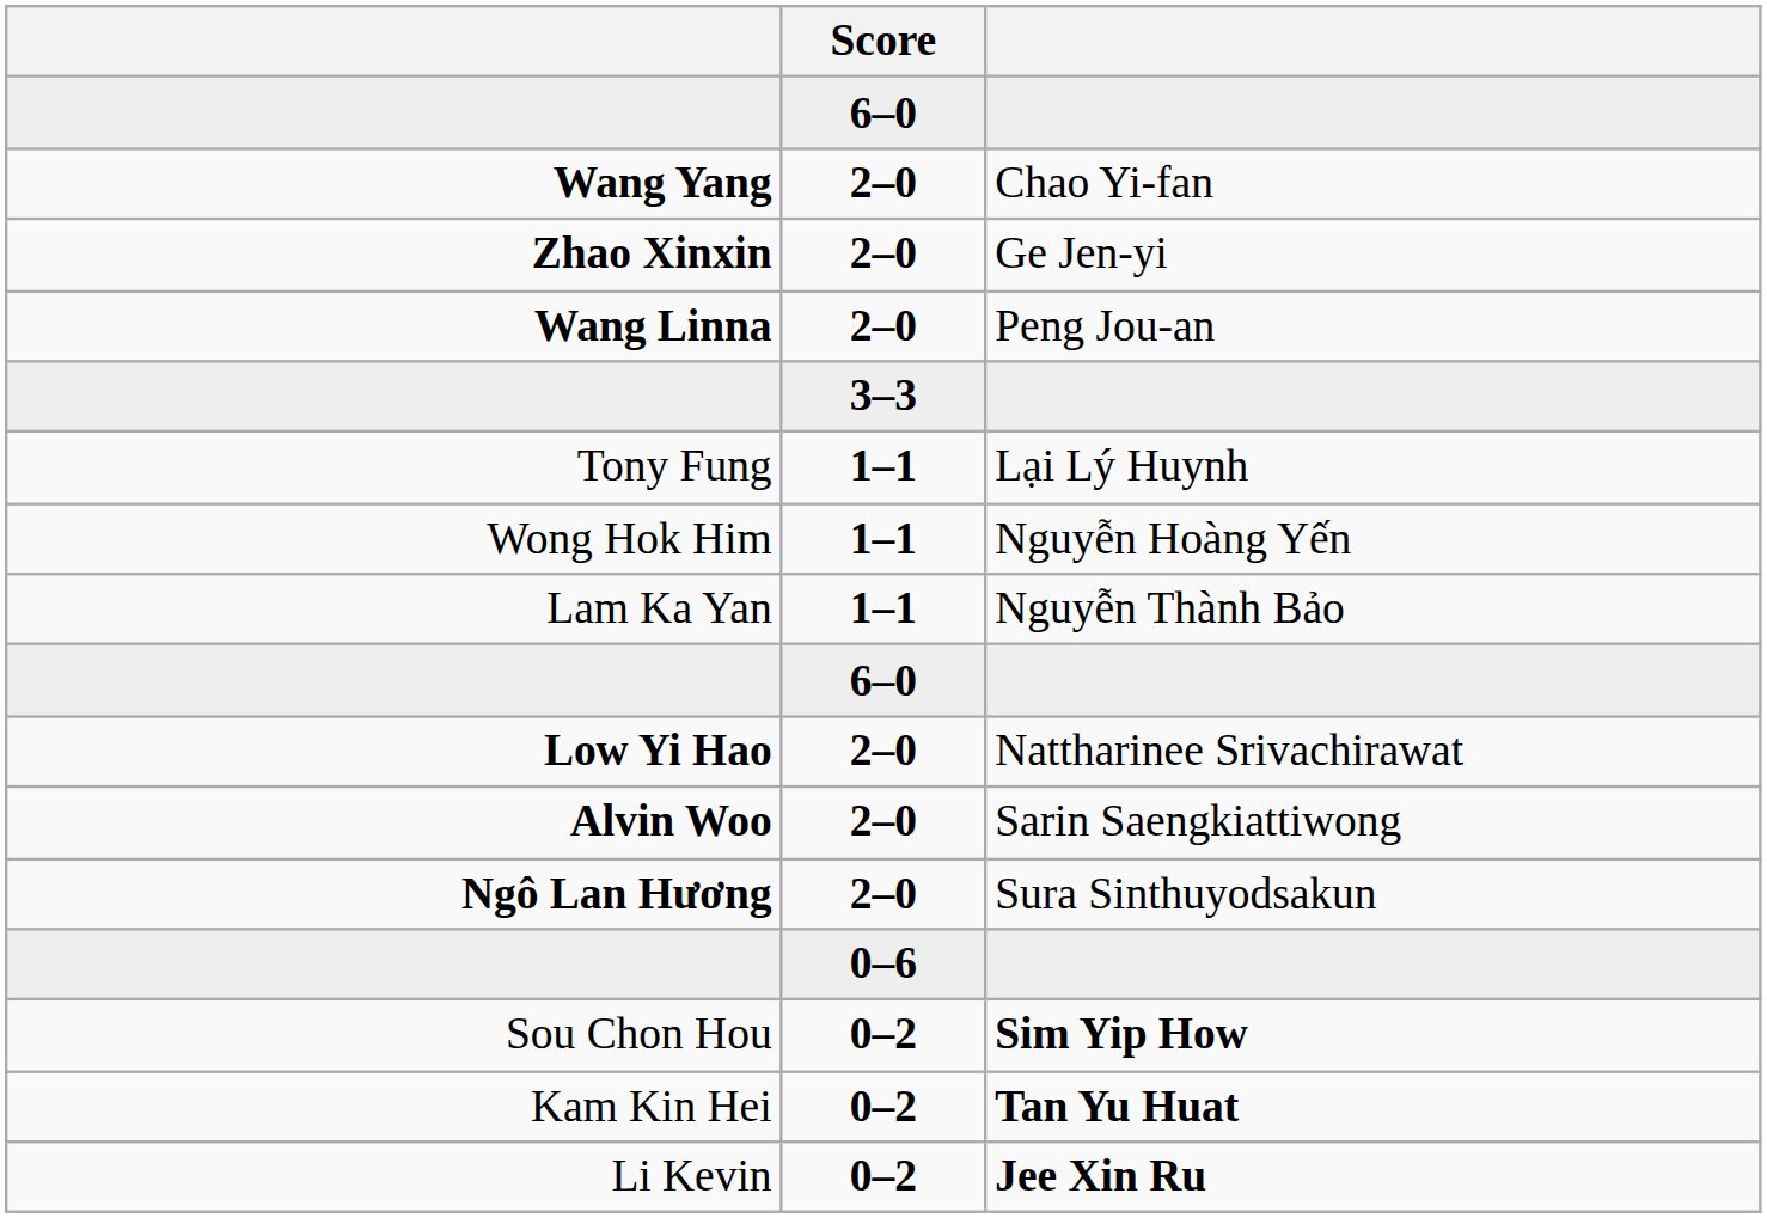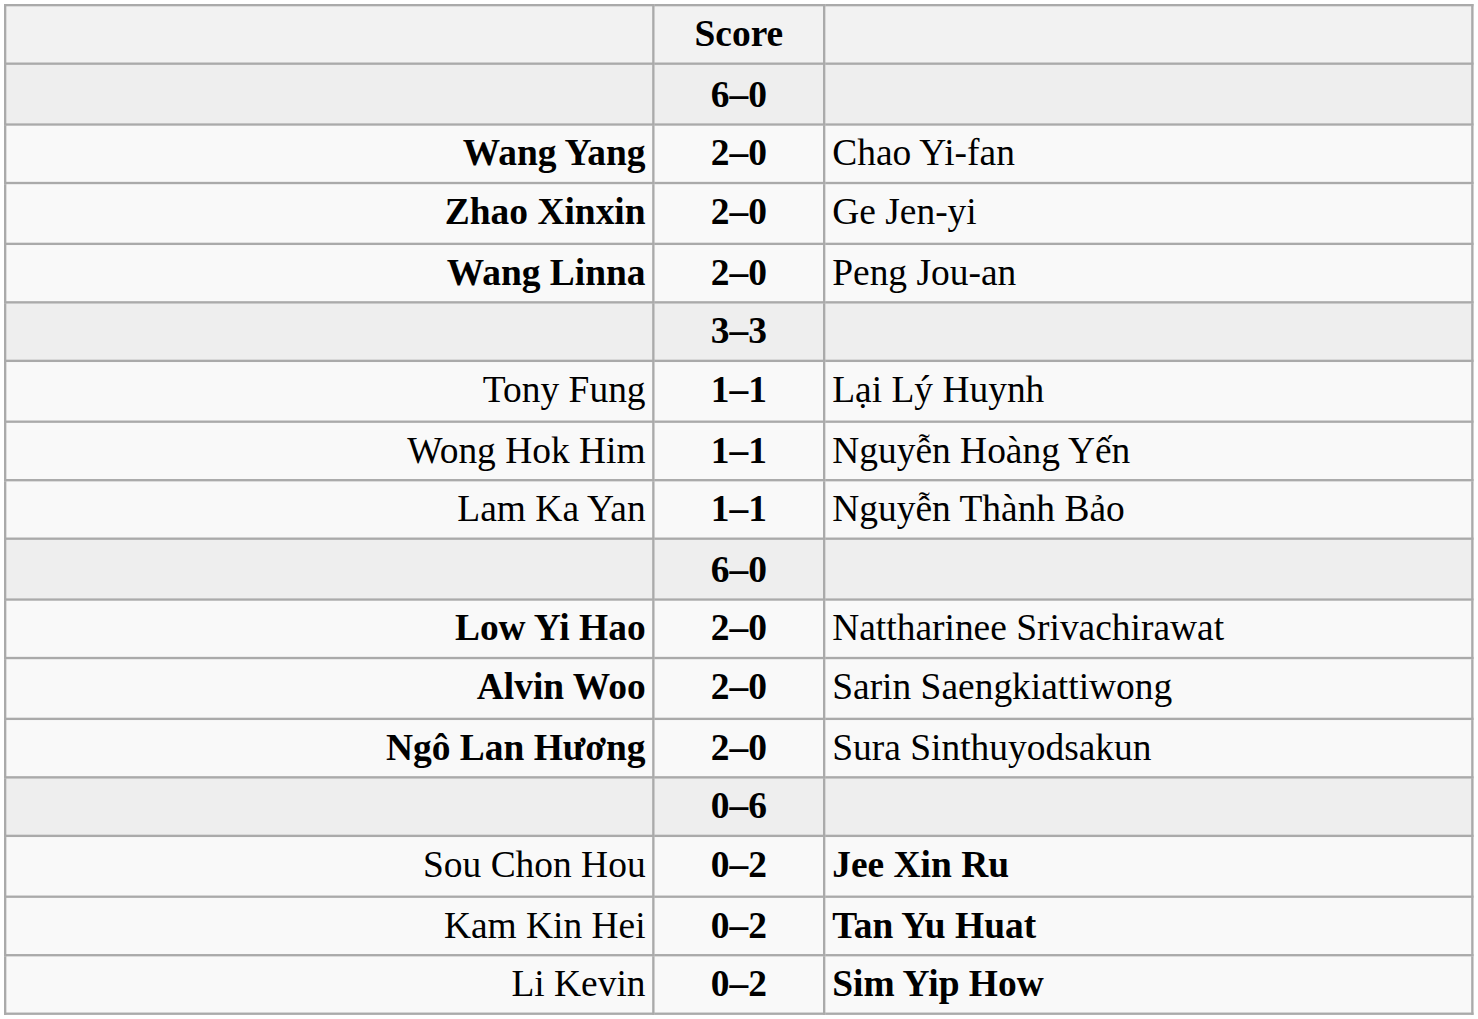Sou Chon Hou | column 3: Sim Yip How -> Jee Xin Ru
Li Kevin | column 3: Jee Xin Ru -> Sim Yip How
